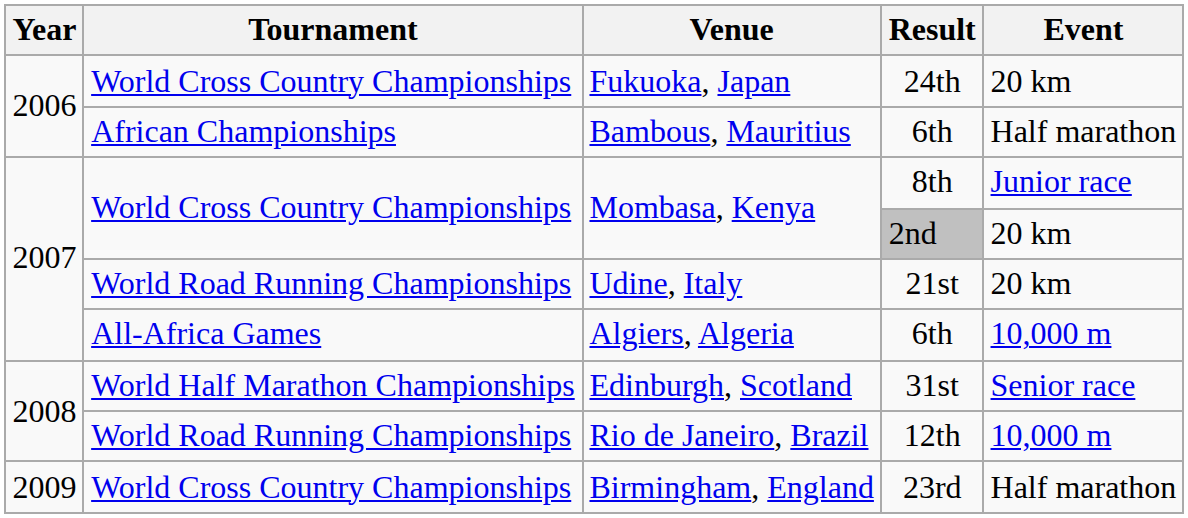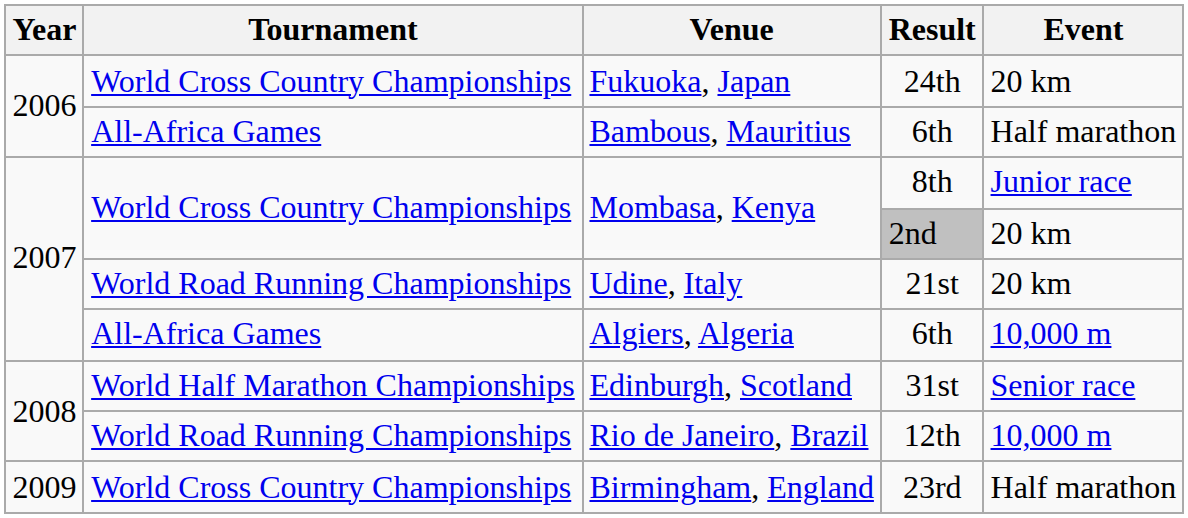Bambous, Mauritius | Tournament: African Championships -> All-Africa Games
